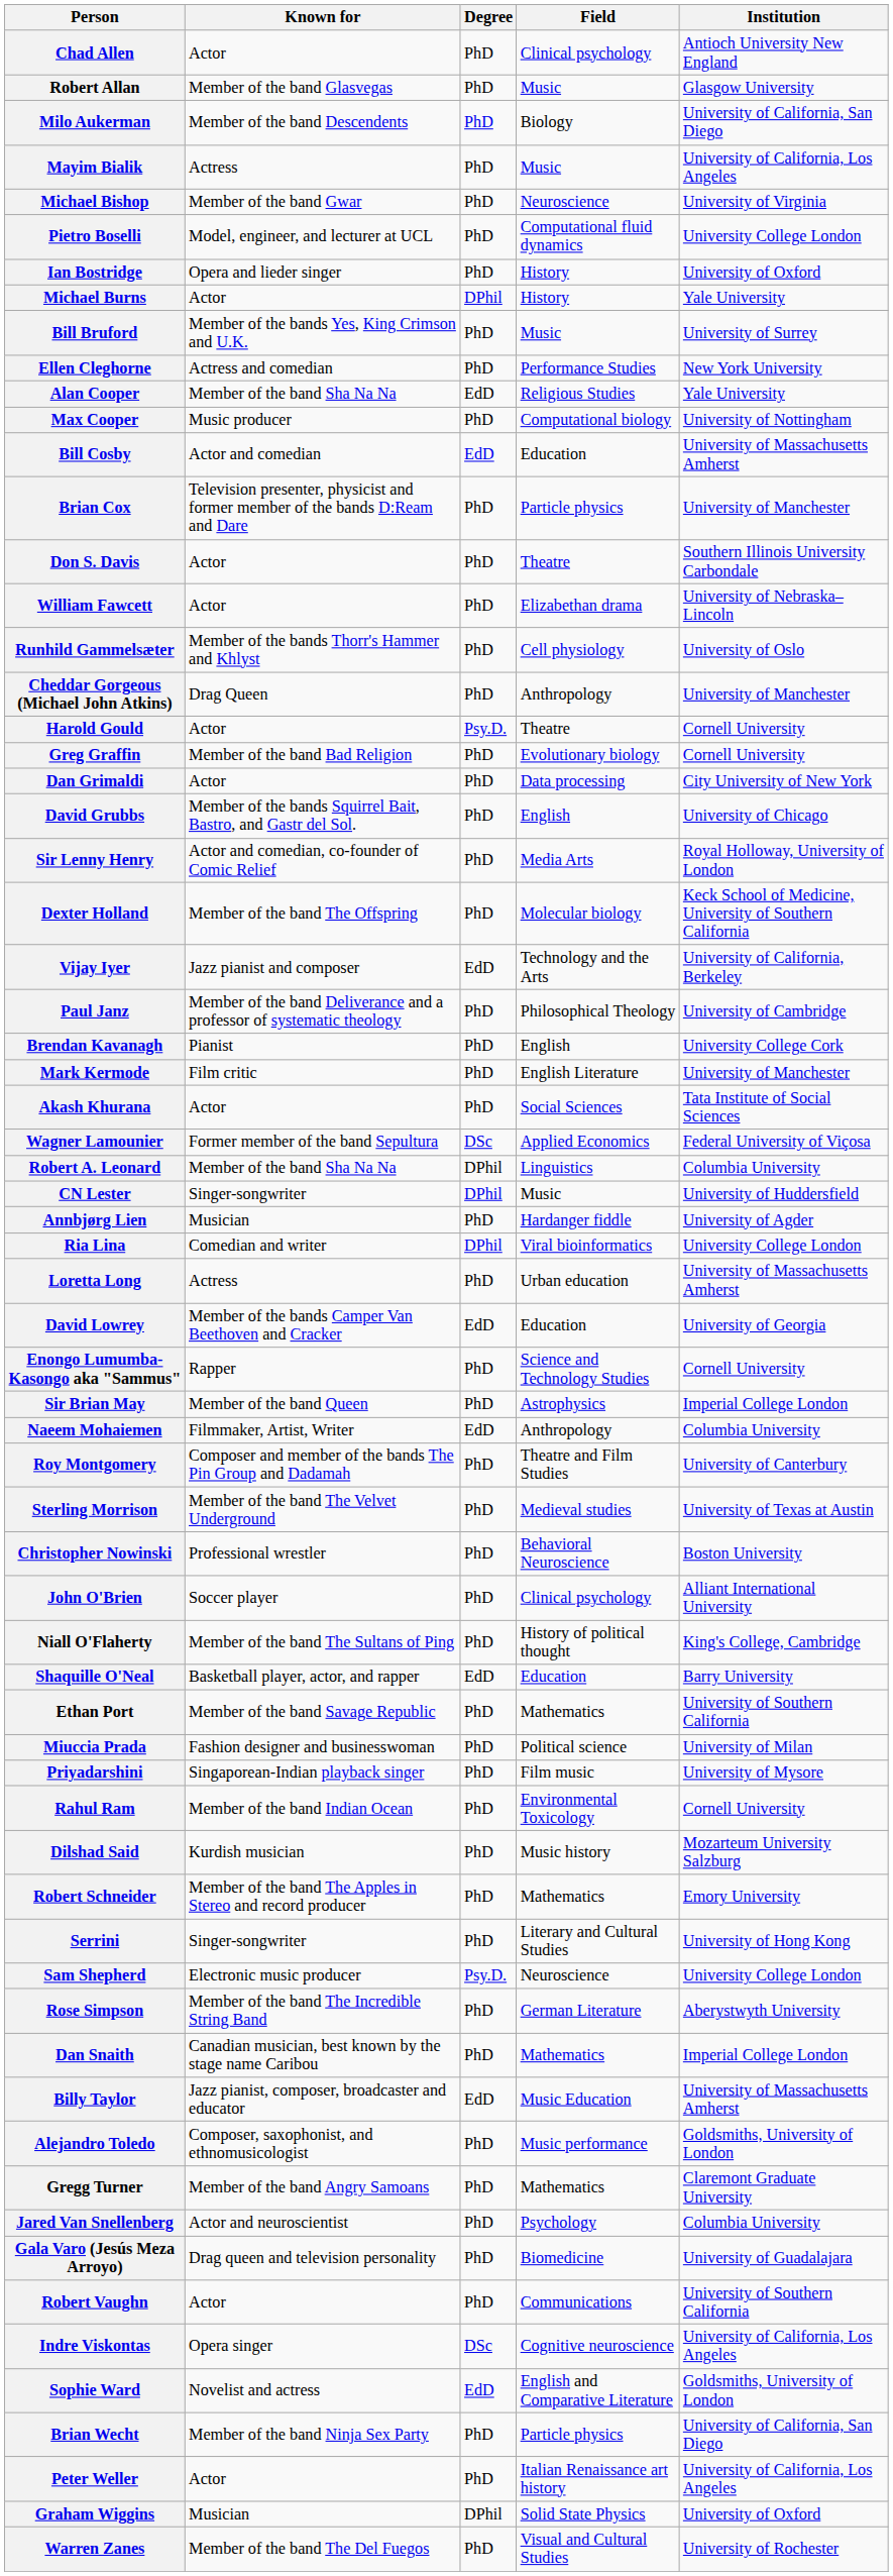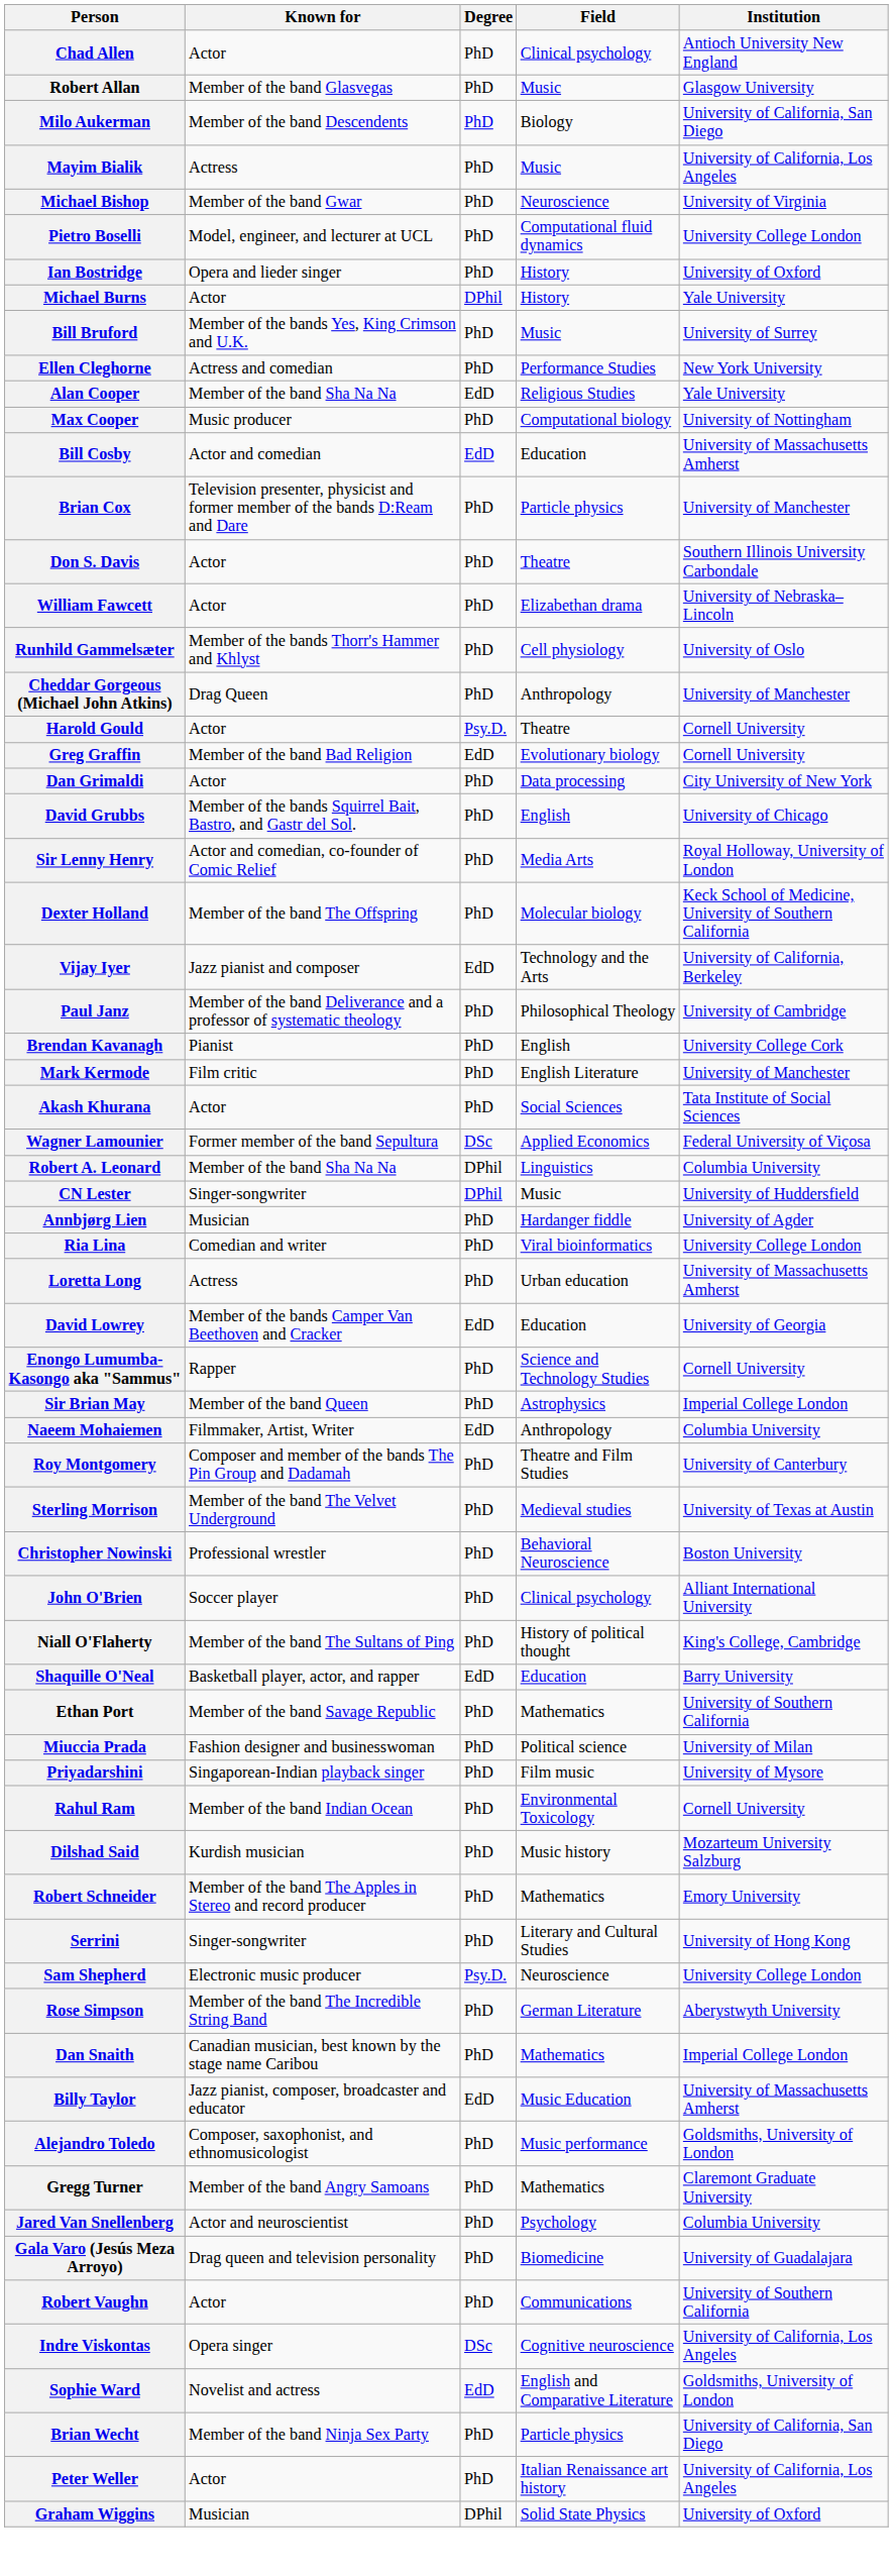Greg Graffin | Degree: PhD -> EdD
Ria Lina | Degree: DPhil -> PhD
- row: Warren Zanes | Member of the band The Del Fuegos | PhD | Visual and Cultural Studies | University of Rochester
